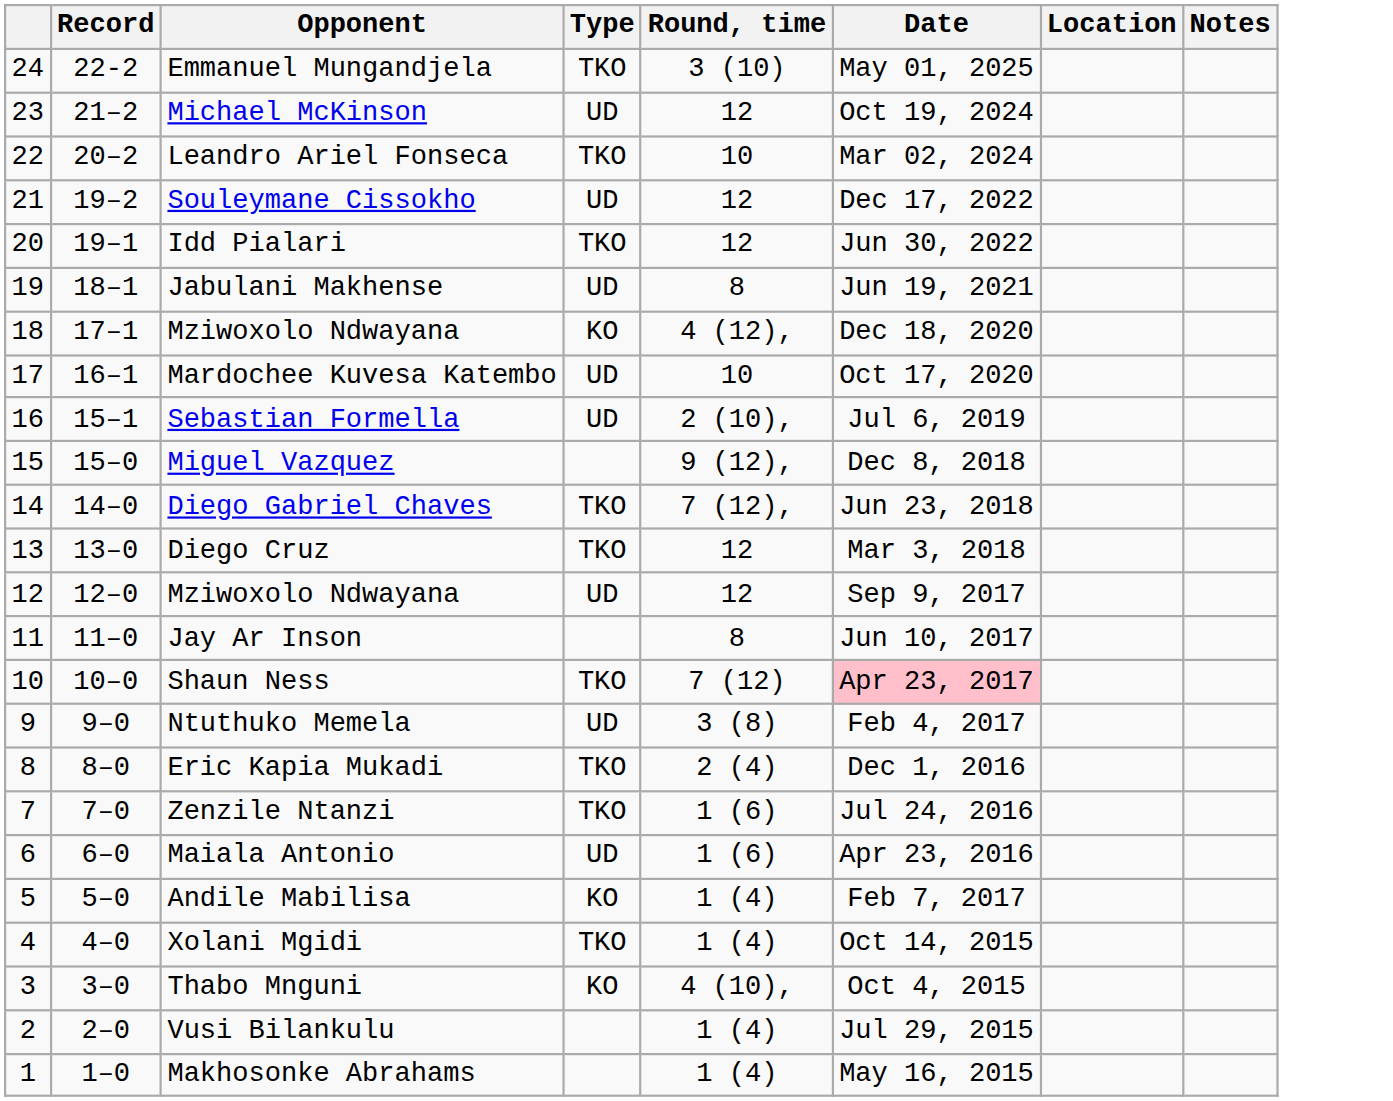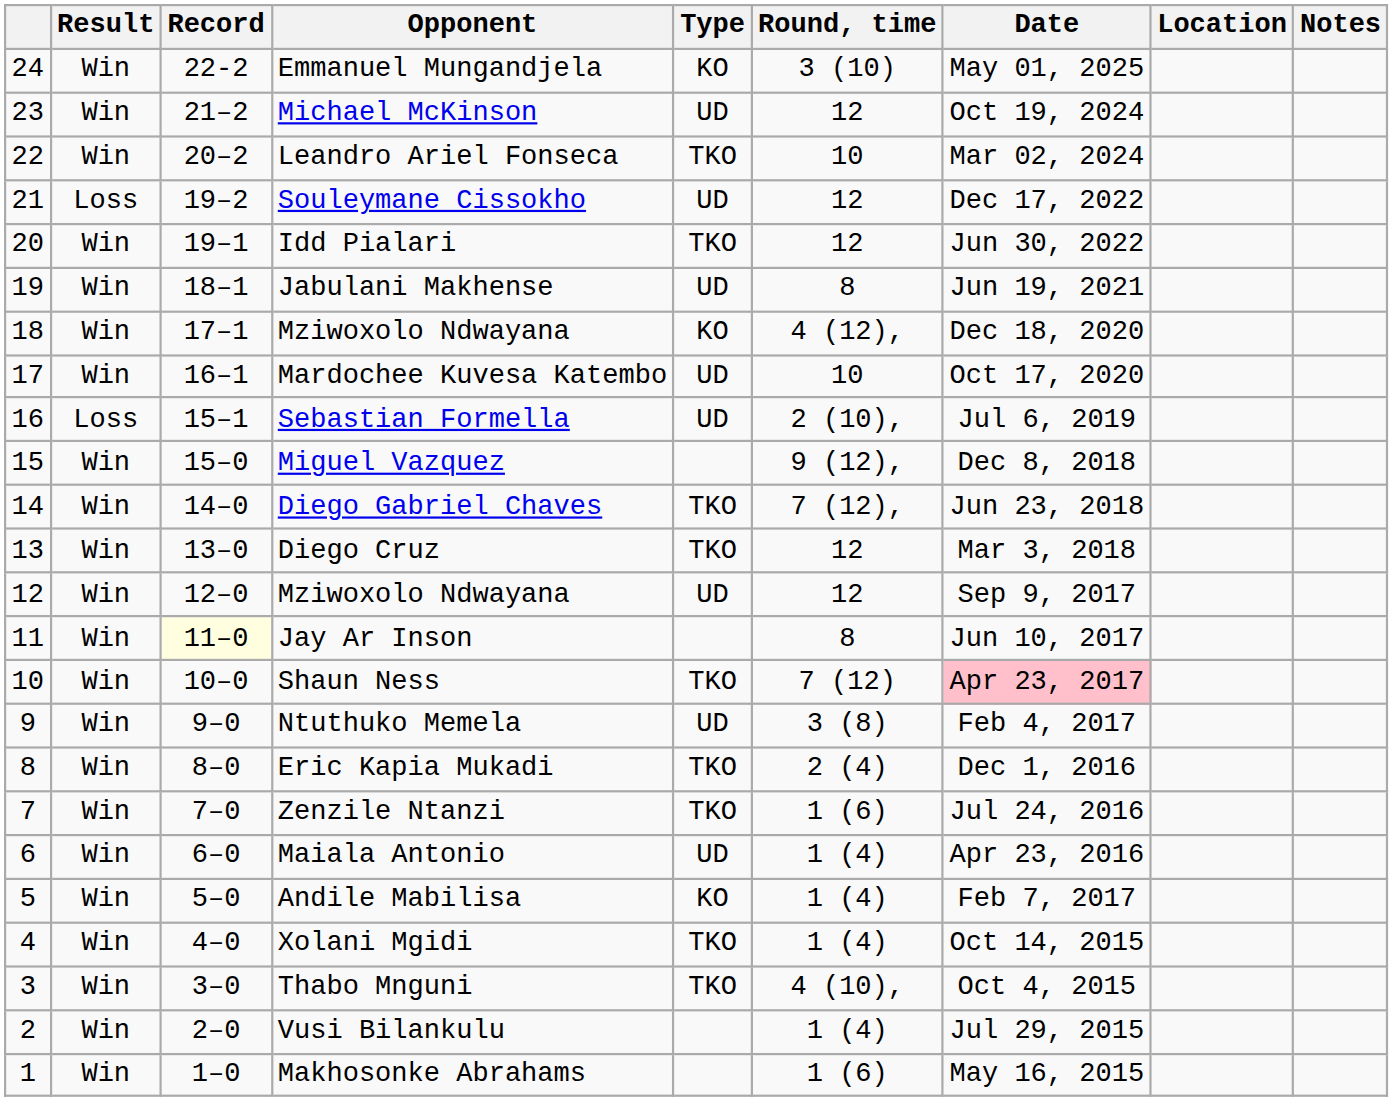+ column: Result | Win | Win | Win | Loss | Win | Win | Win | Win | Loss | Win | Win | Win | Win | Win | Win | Win | Win | Win | Win | Win | Win | Win | Win | Win
Emmanuel Mungandjela | Type: TKO -> KO
Jay Ar Inson | Record: no background -> lightyellow background
Maiala Antonio | Round, time: 1 (6) -> 1 (4)
Thabo Mnguni | Type: KO -> TKO
Makhosonke Abrahams | Round, time: 1 (4) -> 1 (6)
